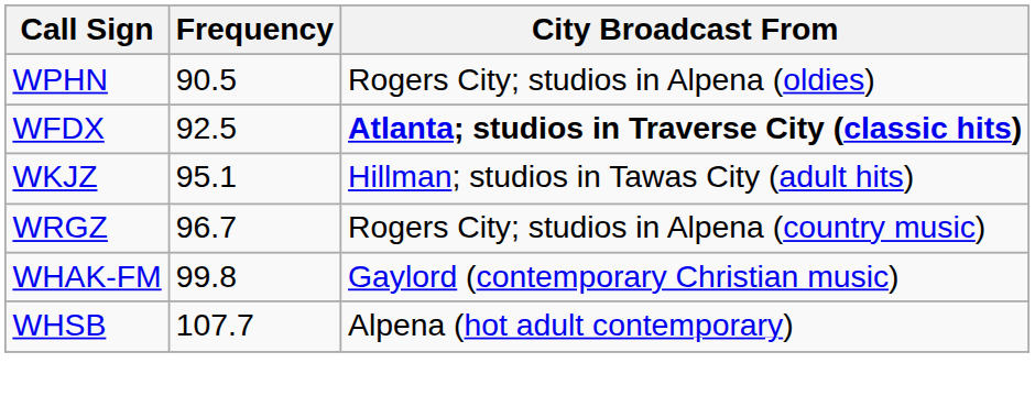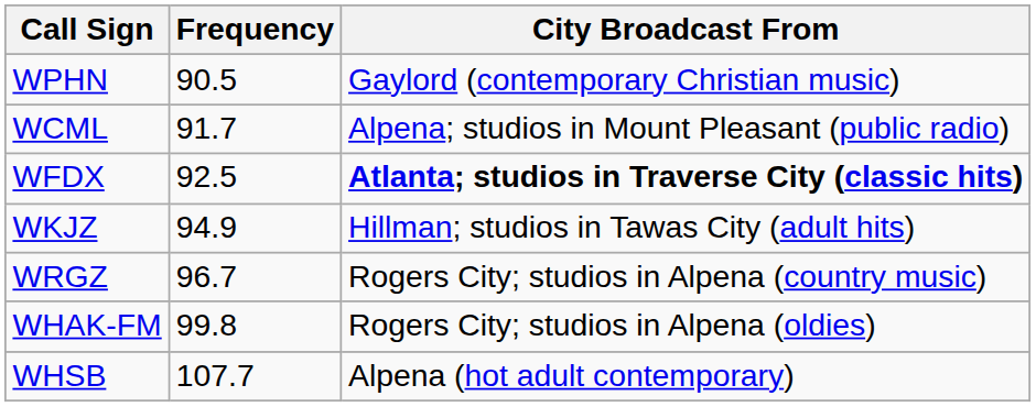WPHN | City Broadcast From: Rogers City; studios in Alpena (oldies) -> Gaylord (contemporary Christian music)
+ row: WCML | 91.7 | Alpena; studios in Mount Pleasant (public radio)
WKJZ | Frequency: 95.1 -> 94.9
WHAK-FM | City Broadcast From: Gaylord (contemporary Christian music) -> Rogers City; studios in Alpena (oldies)
